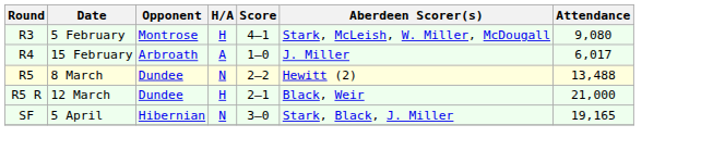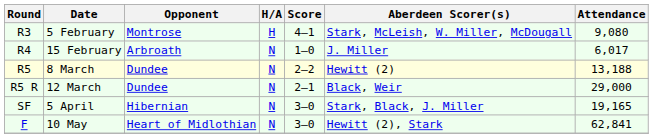15 February | H/A: A -> N
8 March | Attendance: 13,488 -> 13,188
12 March | H/A: H -> N
12 March | Attendance: 21,000 -> 29,000
+ row: F | 10 May | Heart of Midlothian | N | 3–0 | Hewitt (2), Stark | 62,841
